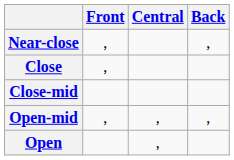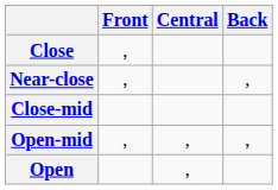rows swapped: Close <-> Near-close
